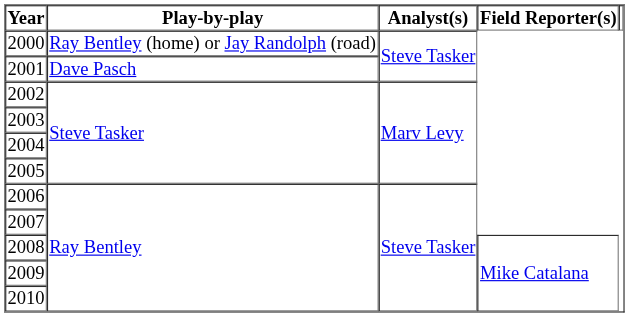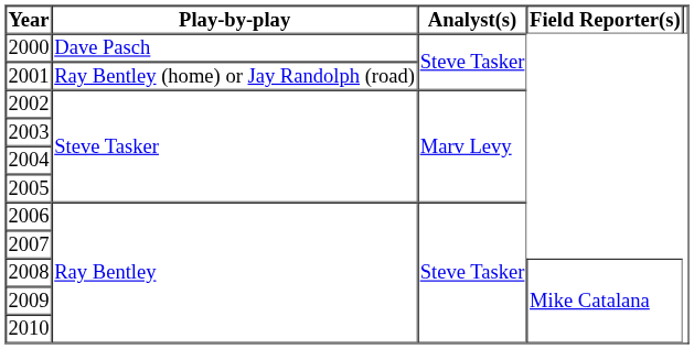2000 | Play-by-play: Ray Bentley (home) or Jay Randolph (road) -> Dave Pasch
2001 | Play-by-play: Dave Pasch -> Ray Bentley (home) or Jay Randolph (road)
